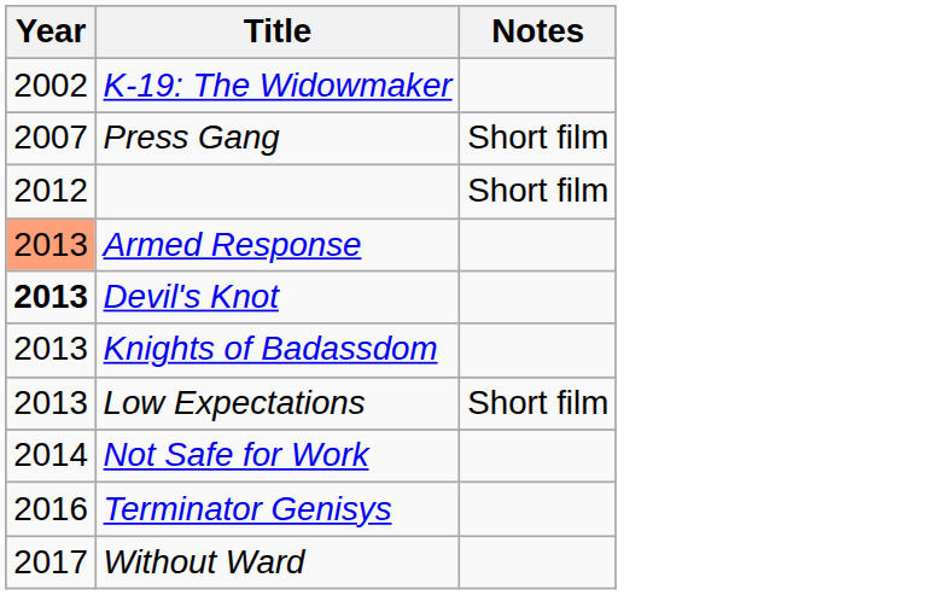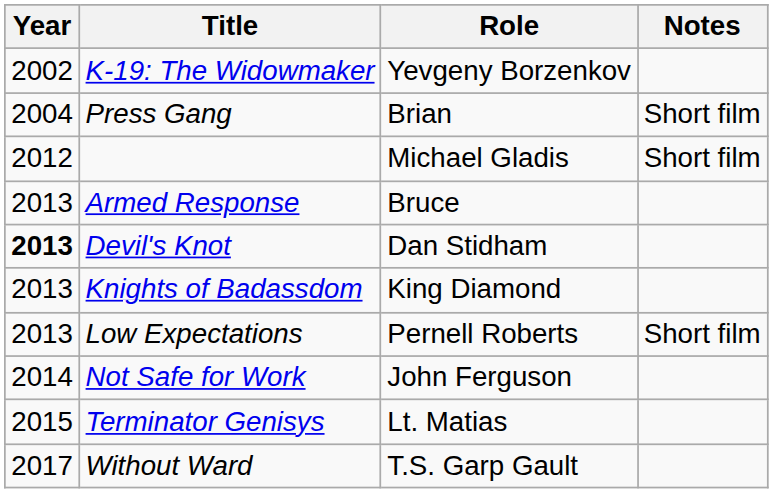+ column: Role | Yevgeny Borzenkov | Brian | Michael Gladis | Bruce | Dan Stidham | King Diamond | Pernell Roberts | John Ferguson | Lt. Matias | T.S. Garp Gault
Press Gang | Year: 2007 -> 2004
Armed Response | Year: lightsalmon background -> no background
Terminator Genisys | Year: 2016 -> 2015
